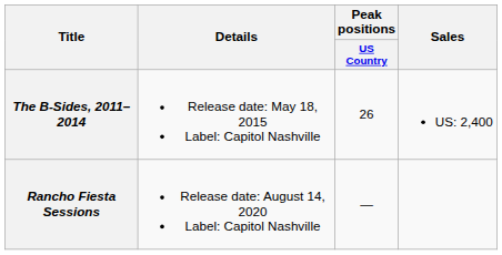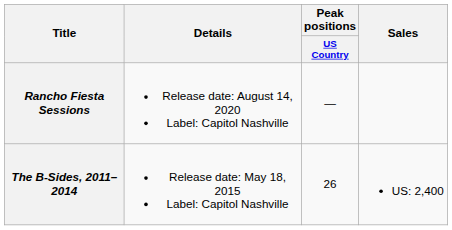rows swapped: The B-Sides, 2011–2014 <-> Rancho Fiesta Sessions
